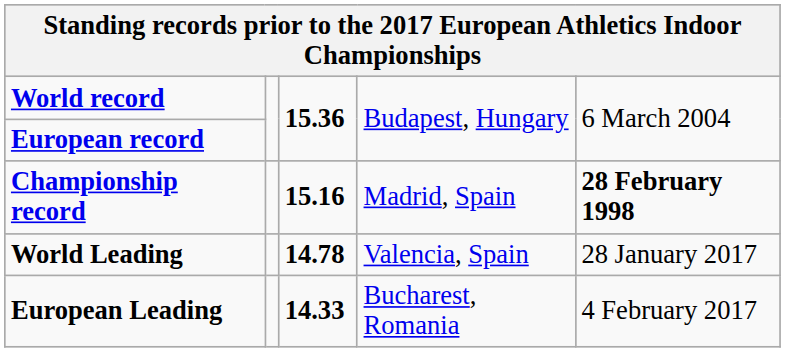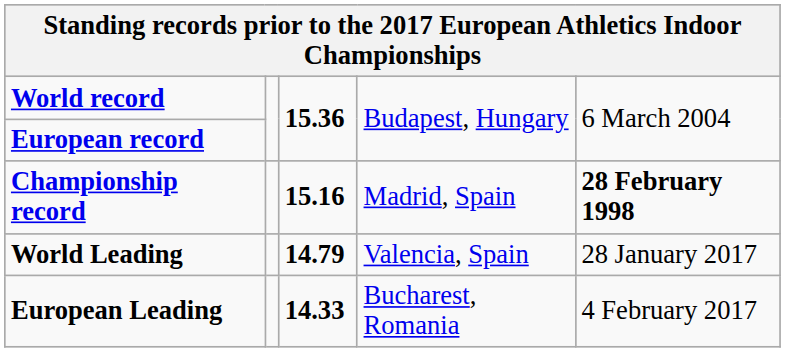World Leading | column 3: 14.78 -> 14.79
